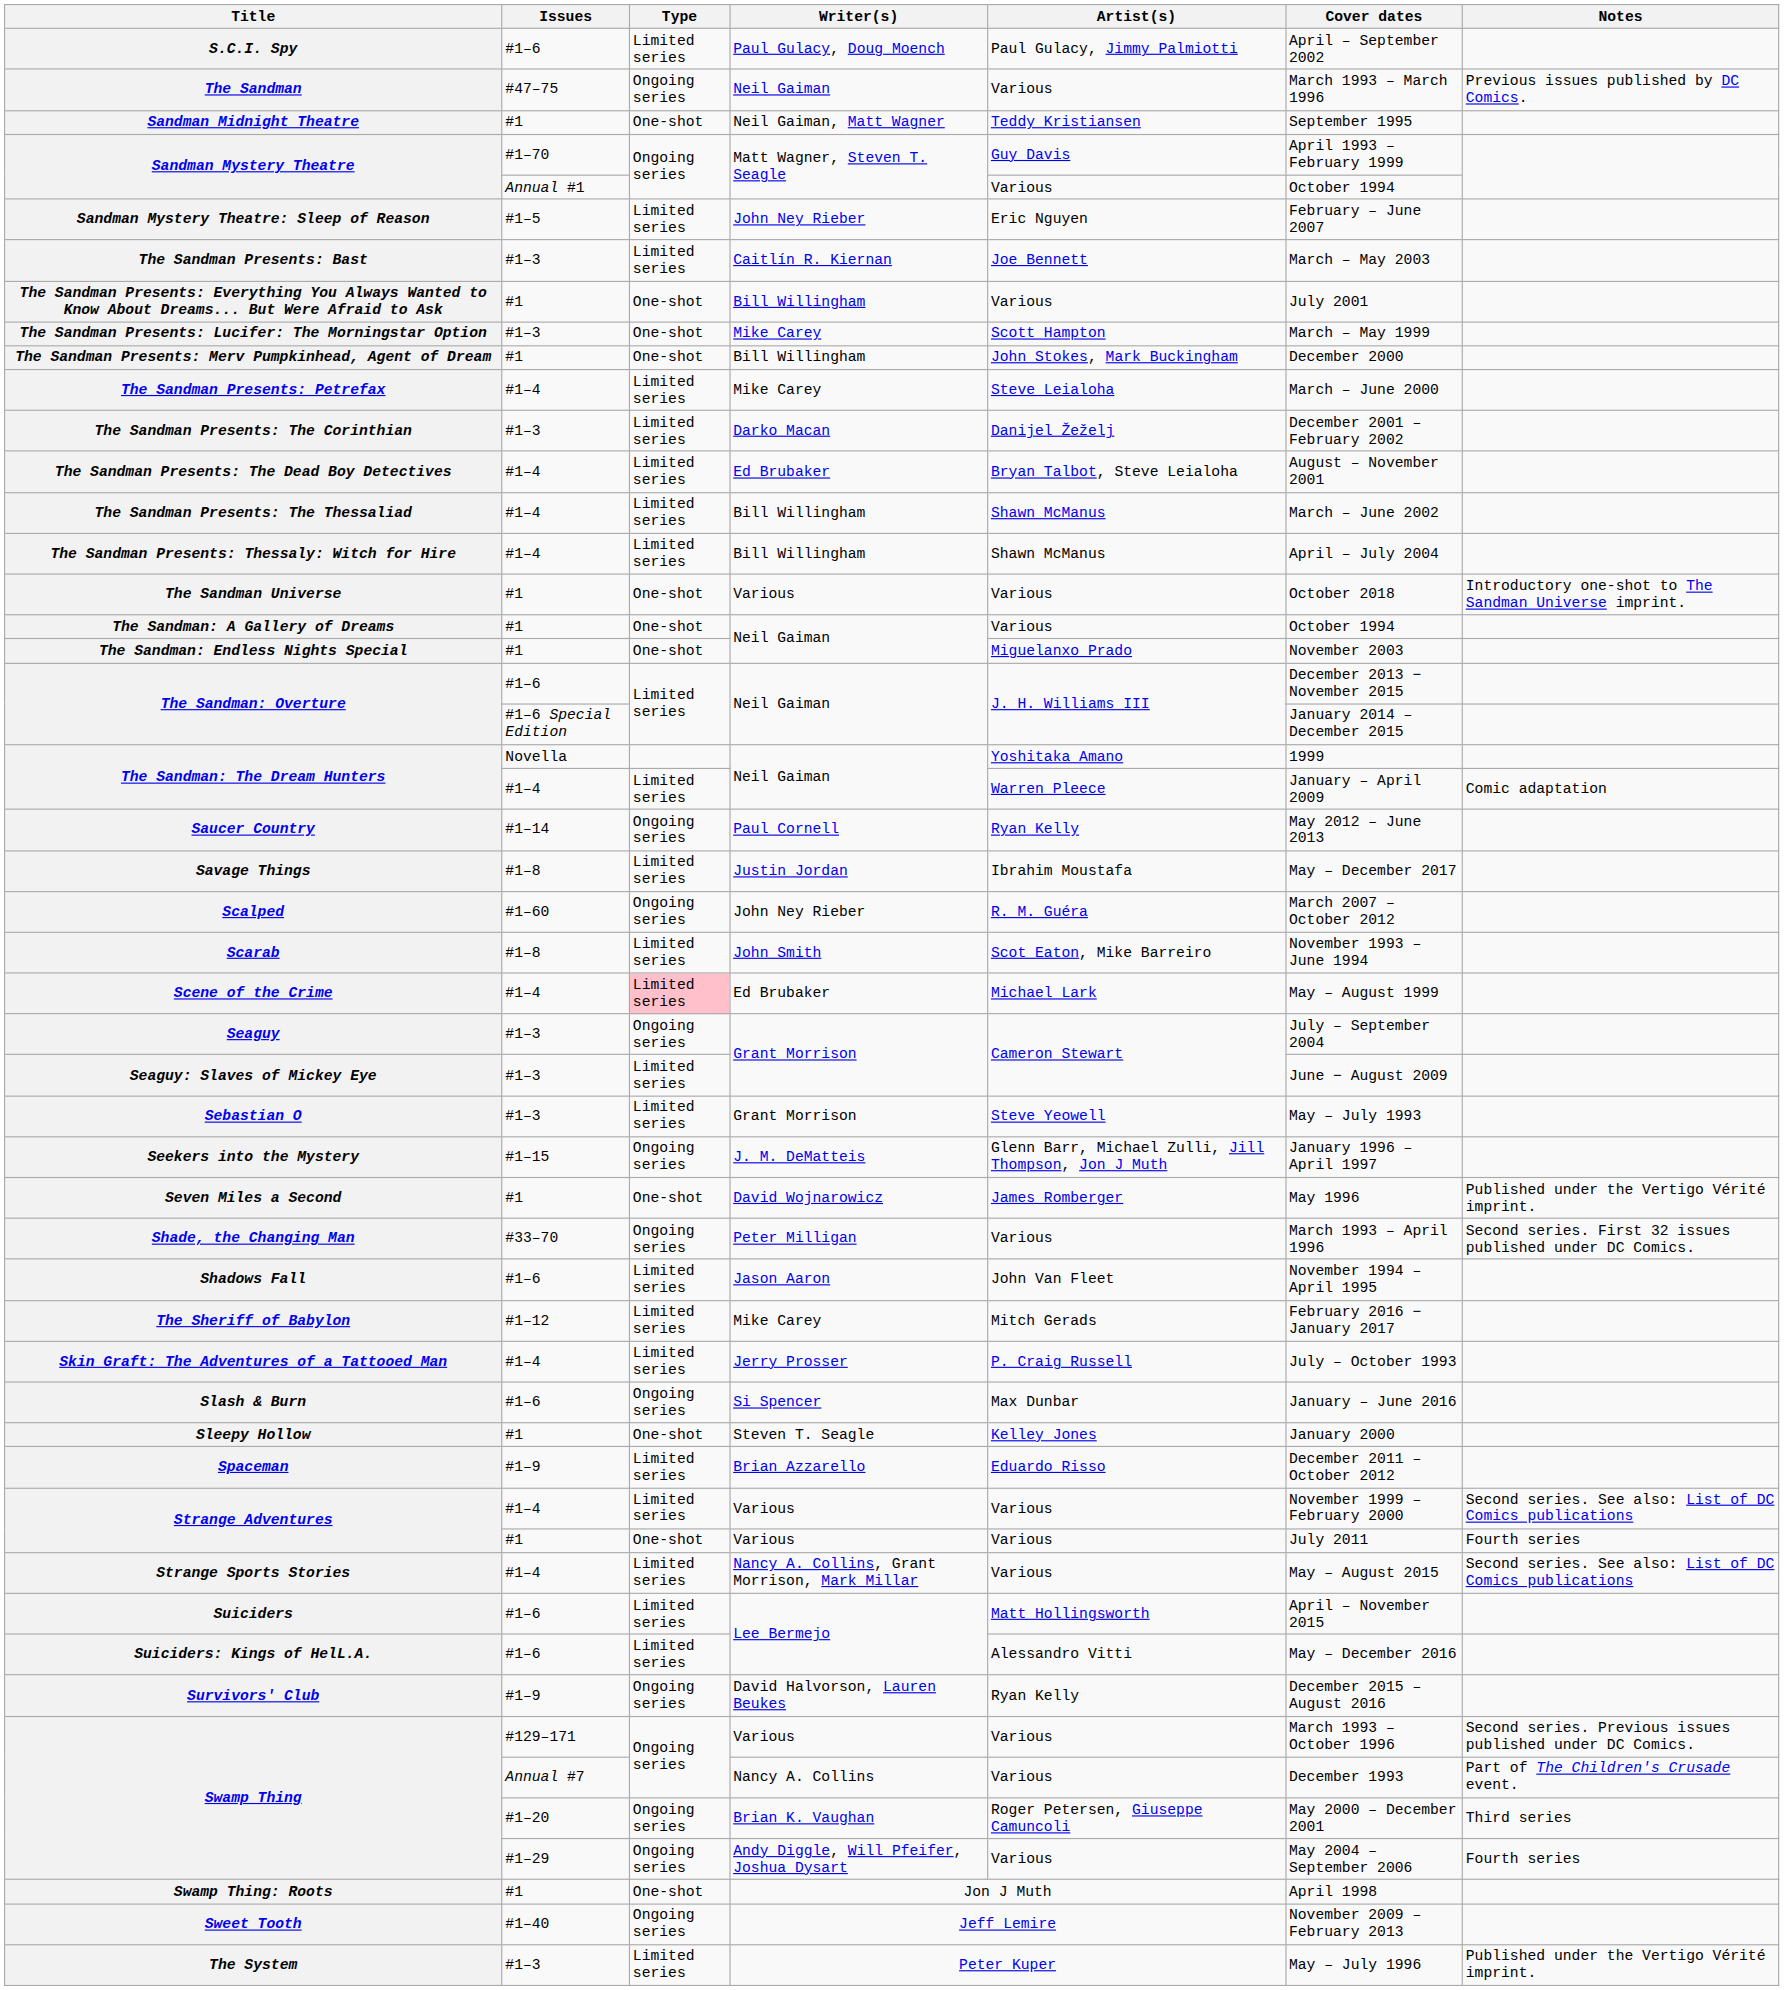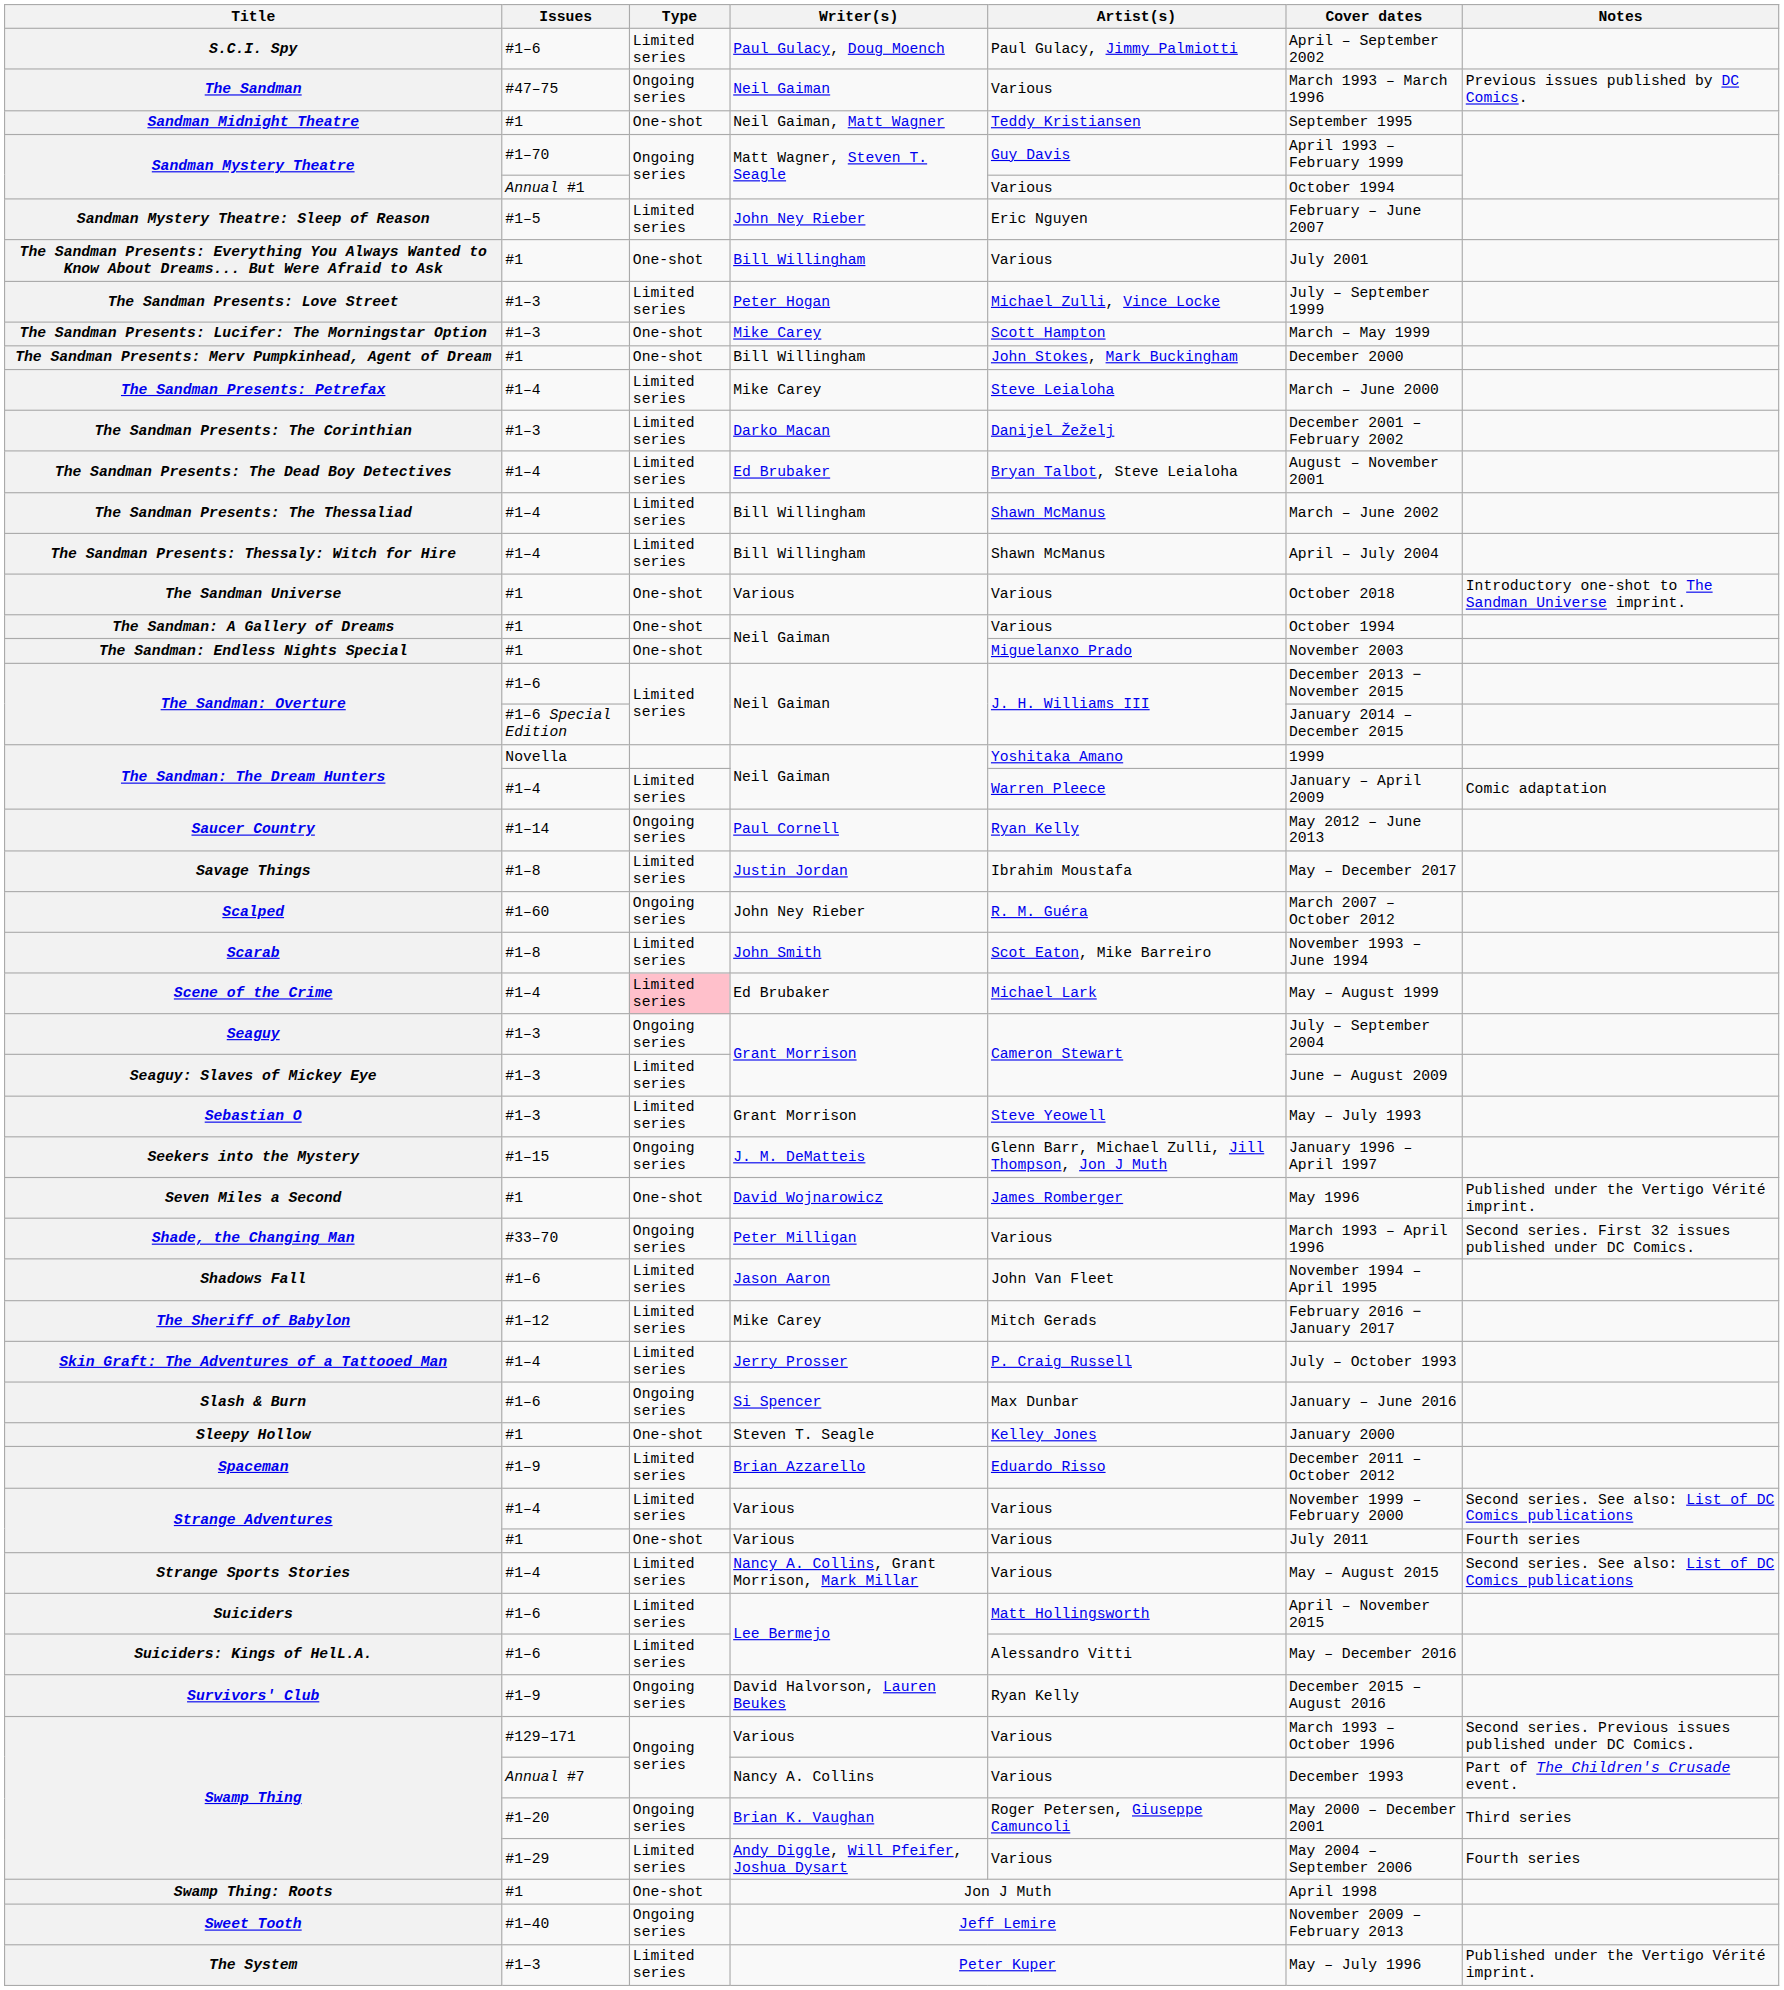- row: The Sandman Presents: Bast | #1–3 | Limited series | Caitlín R. Kiernan | Joe Bennett | March – May 2003
+ row: The Sandman Presents: Love Street | #1–3 | Limited series | Peter Hogan | Michael Zulli, Vince Locke | July – September 1999
Swamp Thing / #1–29 | Type: Ongoing series -> Limited series
